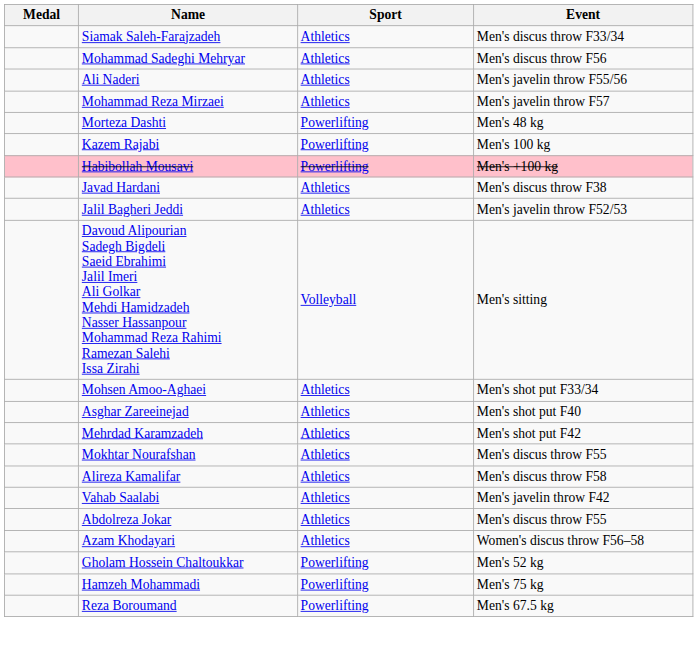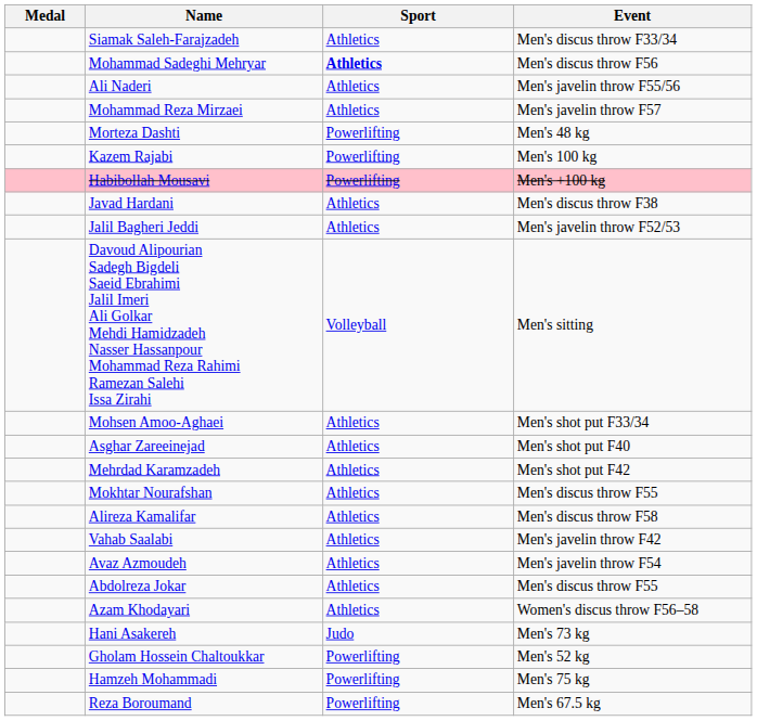Mohammad Sadeghi Mehryar | Sport: normal -> bold
+ row: Avaz Azmoudeh | Athletics | Men's javelin throw F54
+ row: Hani Asakereh | Judo | Men's 73 kg
